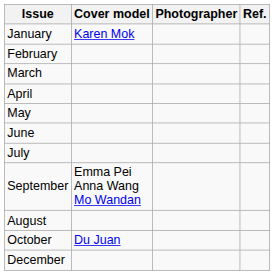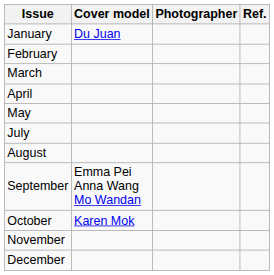January | Cover model: Karen Mok -> Du Juan
- row: June
rows swapped: August <-> September
October | Cover model: Du Juan -> Karen Mok
+ row: November
